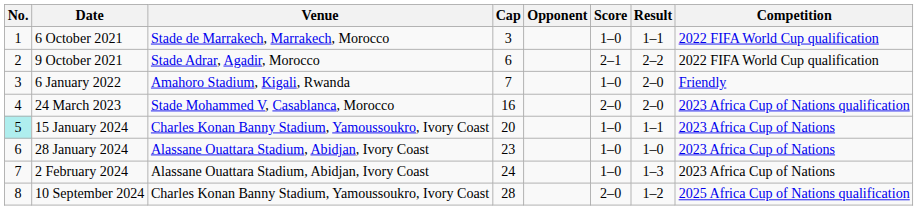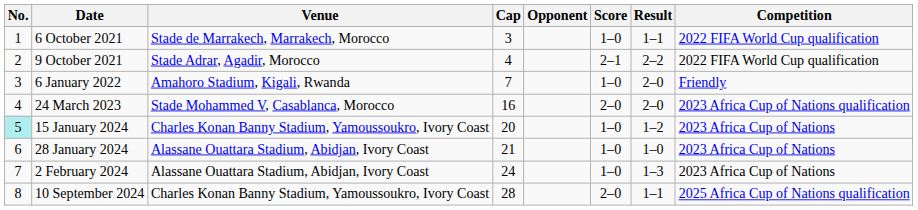9 October 2021 | Cap: 6 -> 4
15 January 2024 | Result: 1–1 -> 1–2
28 January 2024 | Cap: 23 -> 21
10 September 2024 | Result: 1–2 -> 1–1
